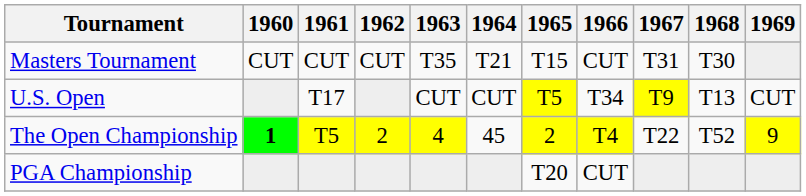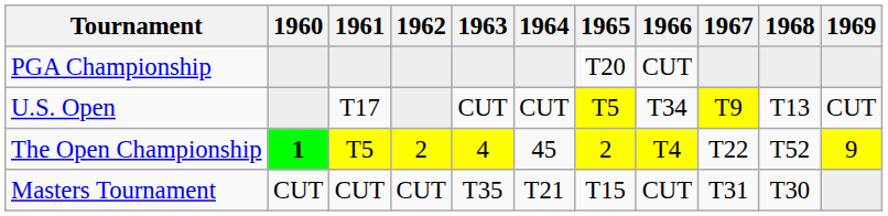rows swapped: Masters Tournament <-> PGA Championship
